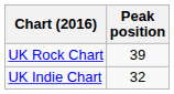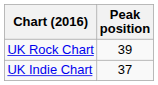UK Indie Chart | Peak position: 32 -> 37
